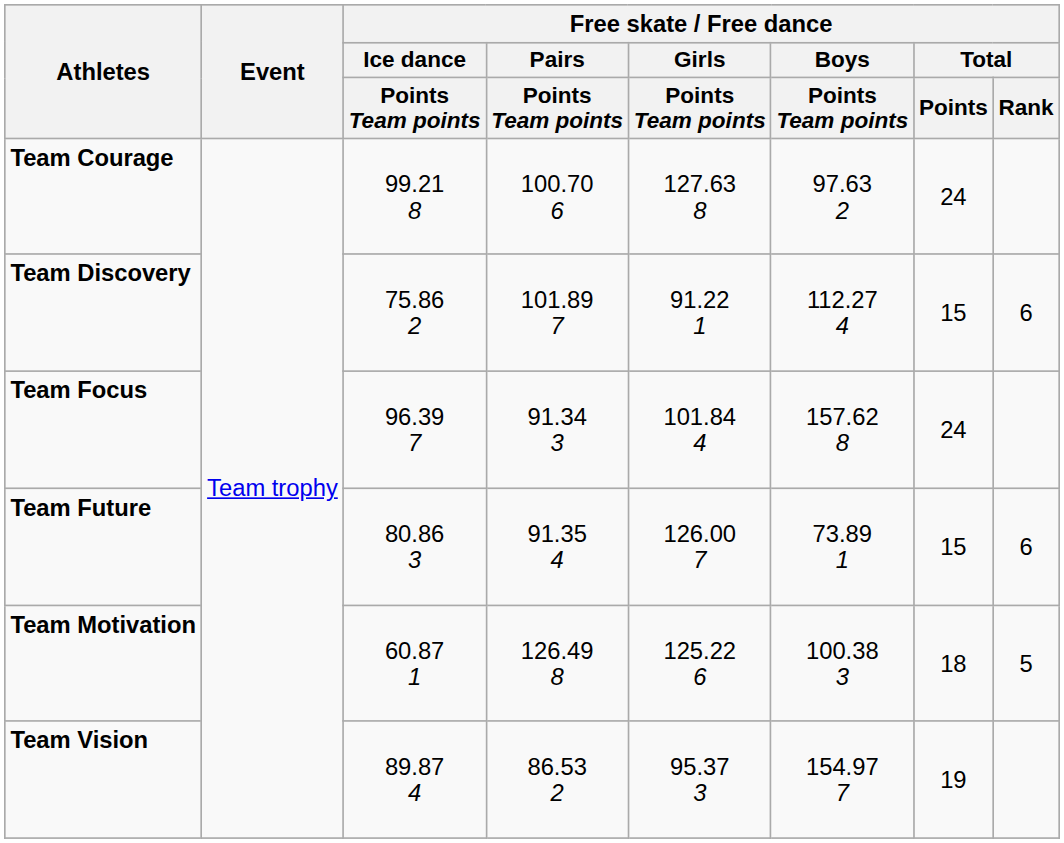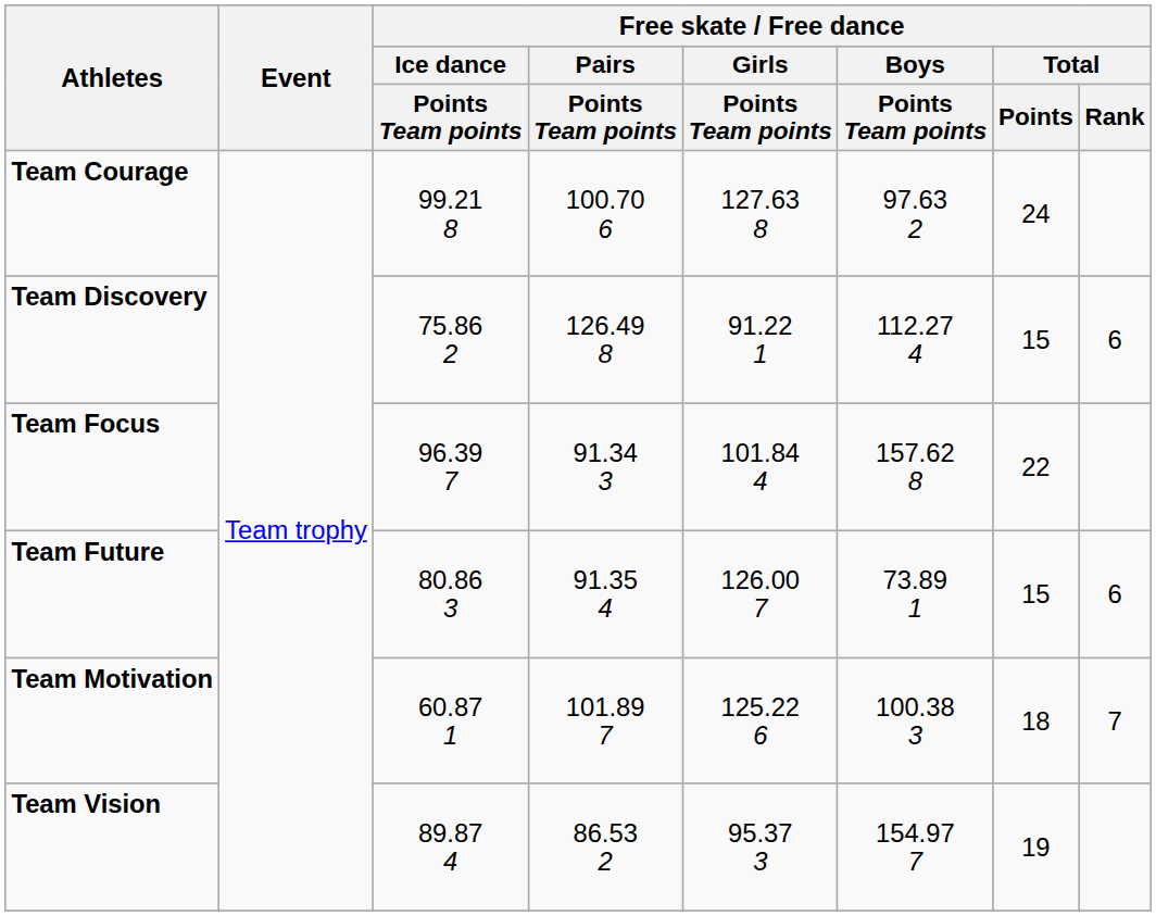Team Discovery | Free skate / Free dance / Pairs / Points Team points: 101.89 7 -> 126.49 8
Team Focus | Free skate / Free dance / Total / Points: 24 -> 22
Team Motivation | Free skate / Free dance / Pairs / Points Team points: 126.49 8 -> 101.89 7
Team Motivation | Free skate / Free dance / Total / Rank: 5 -> 7
